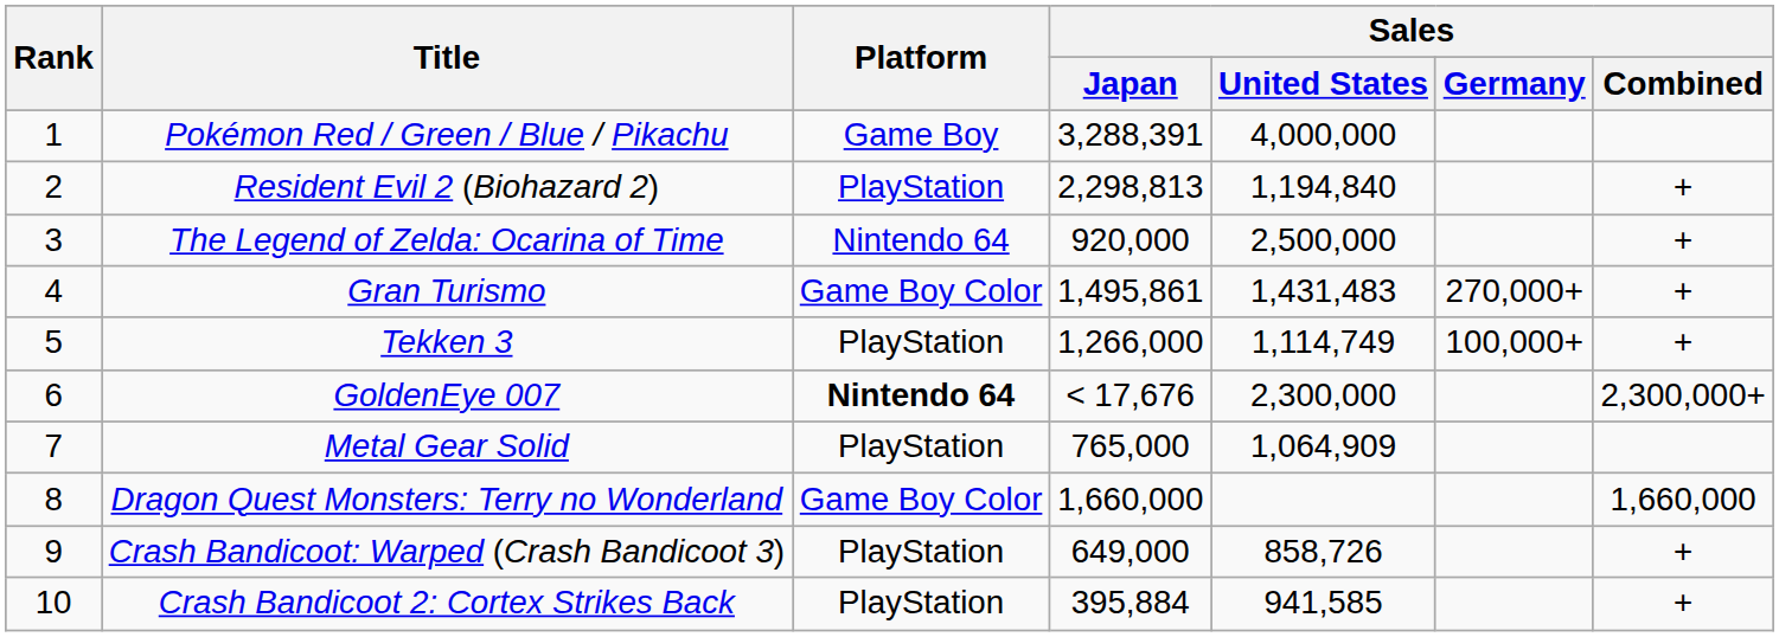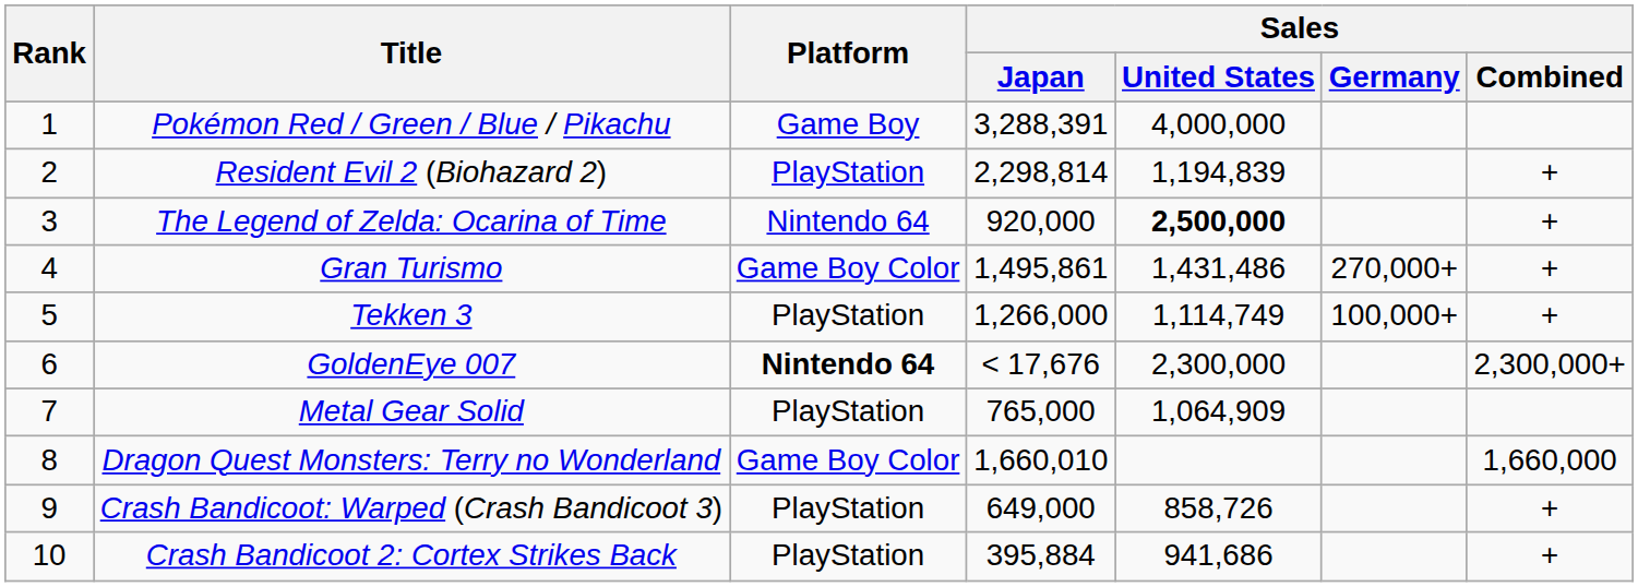Resident Evil 2 (Biohazard 2) | Sales / Japan: 2,298,813 -> 2,298,814
Resident Evil 2 (Biohazard 2) | Sales / United States: 1,194,840 -> 1,194,839
The Legend of Zelda: Ocarina of Time | Sales / United States: normal -> bold
Gran Turismo | Sales / United States: 1,431,483 -> 1,431,486
Dragon Quest Monsters: Terry no Wonderland | Sales / Japan: 1,660,000 -> 1,660,010
Crash Bandicoot 2: Cortex Strikes Back | Sales / United States: 941,585 -> 941,686
